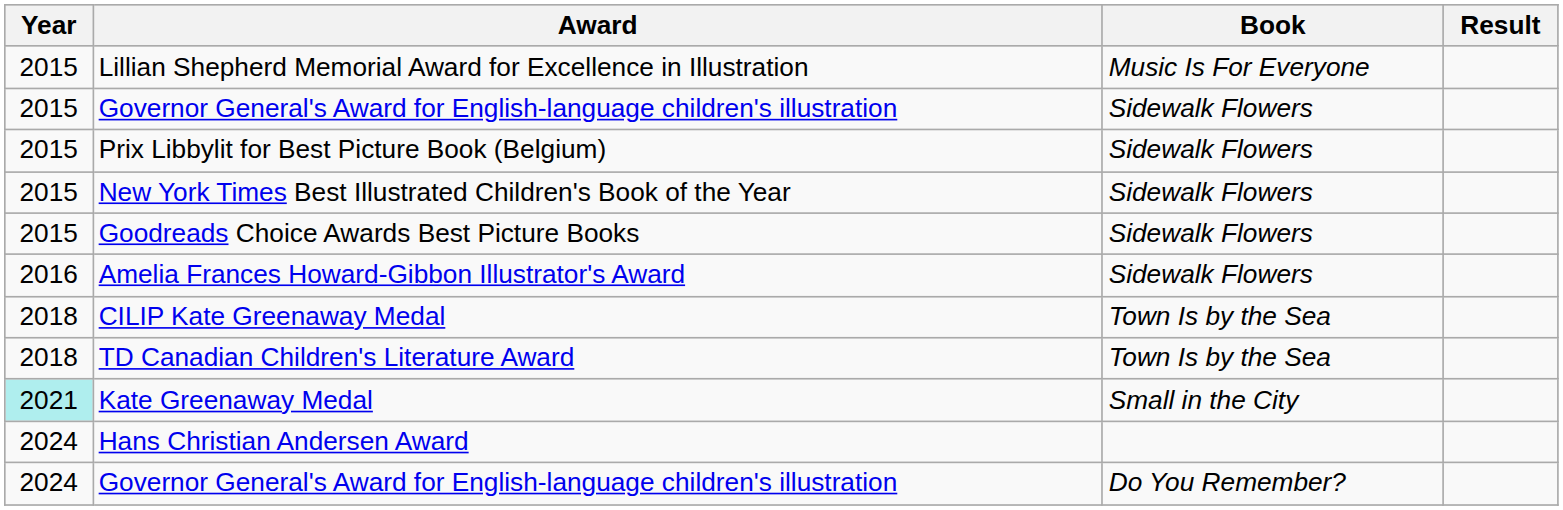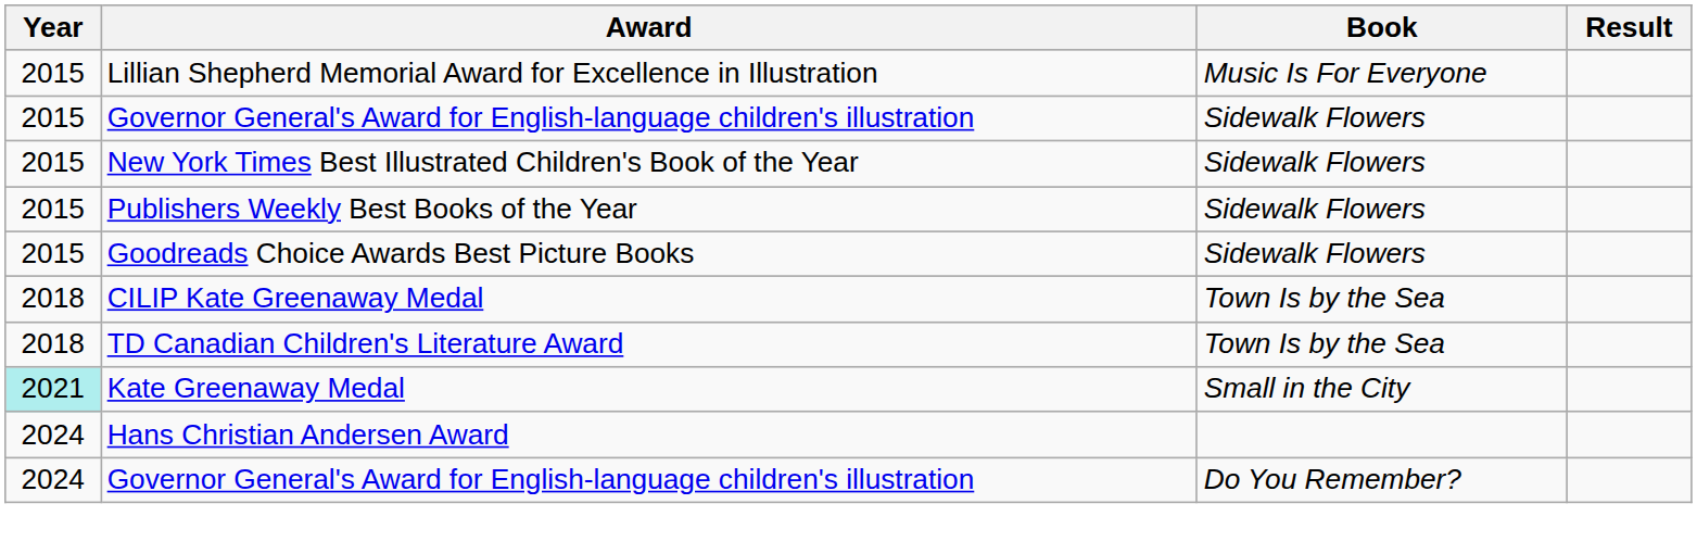- row: 2015 | Prix Libbylit for Best Picture Book (Belgium) | Sidewalk Flowers
+ row: 2015 | Publishers Weekly Best Books of the Year | Sidewalk Flowers
- row: 2016 | Amelia Frances Howard-Gibbon Illustrator's Award | Sidewalk Flowers
